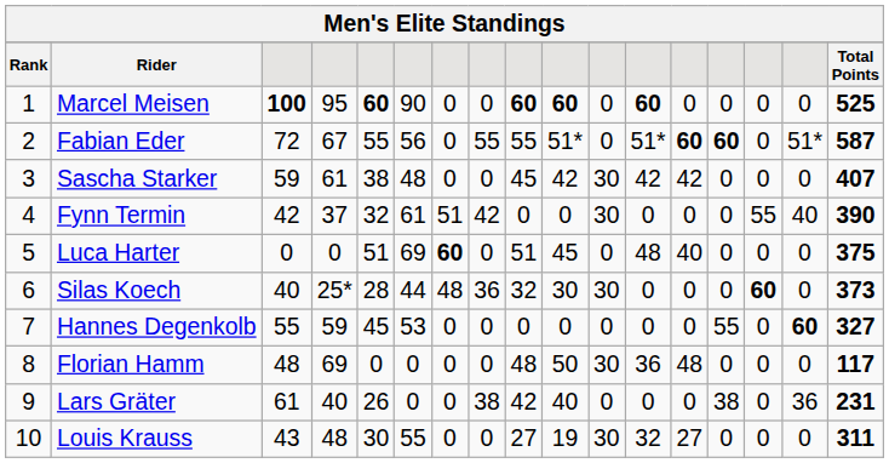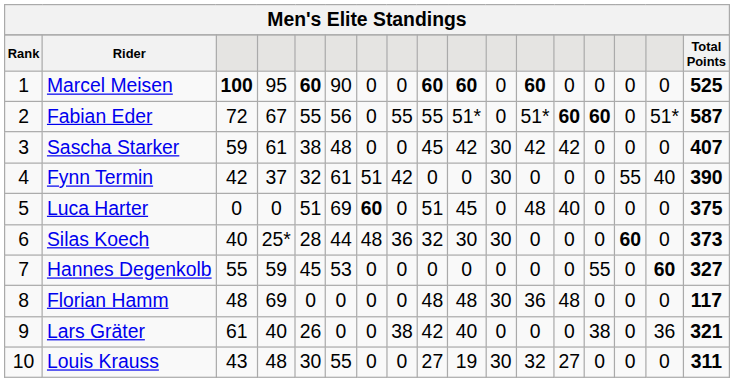Florian Hamm | column 10: 50 -> 48
Lars Gräter | Total Points: 231 -> 321
